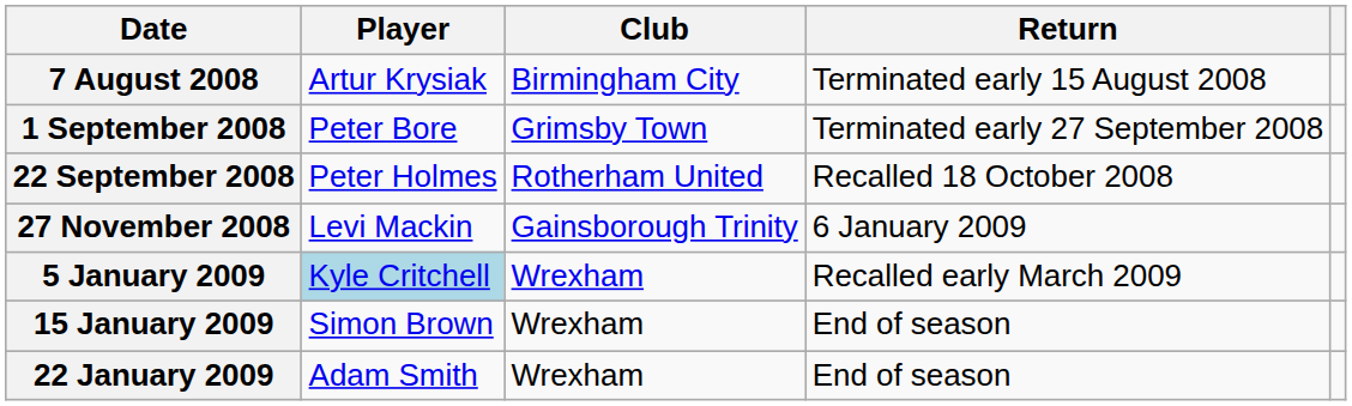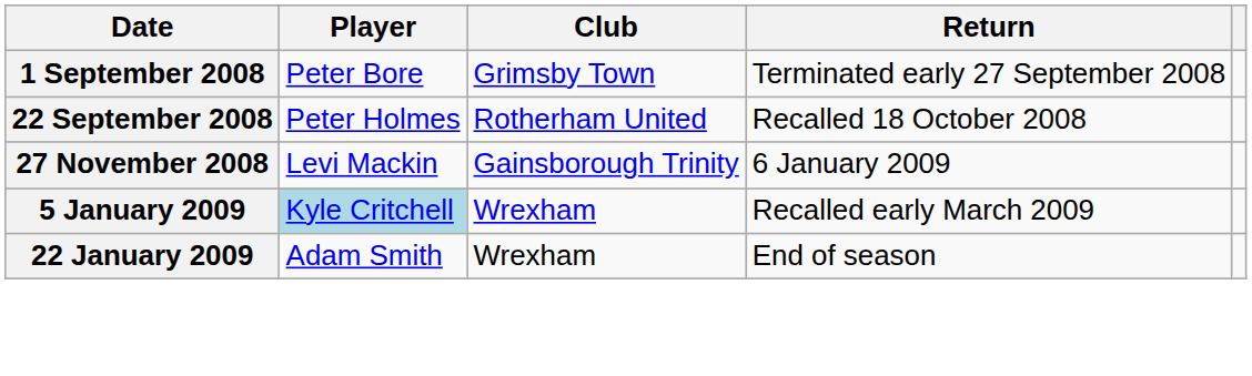- row: 7 August 2008 | Artur Krysiak | Birmingham City | Terminated early 15 August 2008
- row: 15 January 2009 | Simon Brown | Wrexham | End of season
